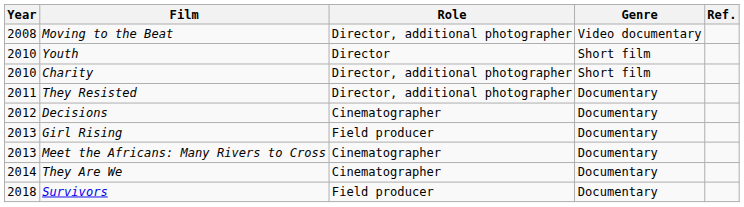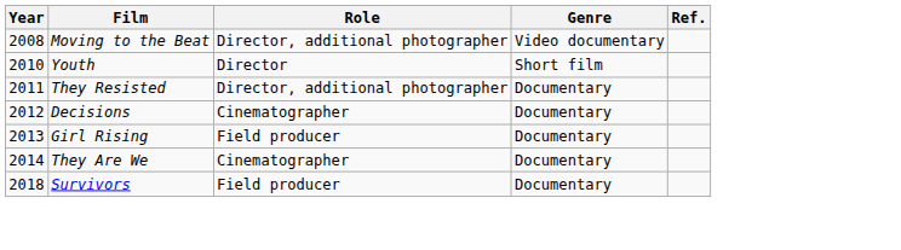- row: 2010 | Charity | Director, additional photographer | Short film
- row: 2013 | Meet the Africans: Many Rivers to Cross | Cinematographer | Documentary
